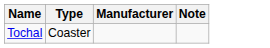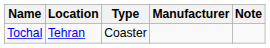+ column: Location | Tehran
